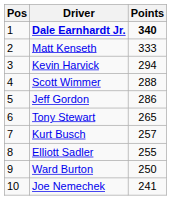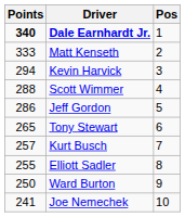columns swapped: Pos <-> Points
